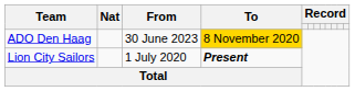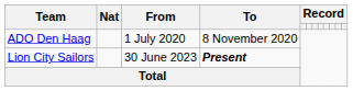ADO Den Haag | From: 30 June 2023 -> 1 July 2020
ADO Den Haag | To: gold background -> no background
Lion City Sailors | From: 1 July 2020 -> 30 June 2023
